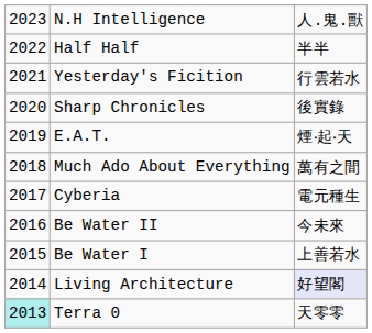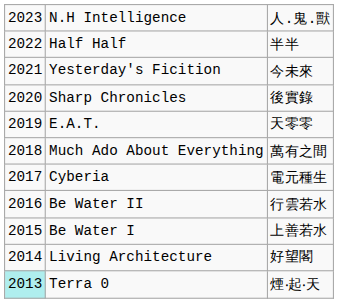Yesterday's Ficition | column 3: 行雲若水 -> 今未來
E.A.T. | column 3: 煙‧起‧天 -> 天零零
Be Water II | column 3: 今未來 -> 行雲若水
Living Architecture | column 3: lavender background -> no background
Terra 0 | column 3: 天零零 -> 煙‧起‧天
